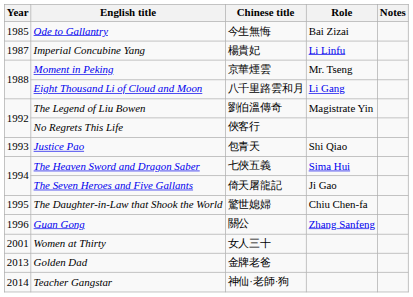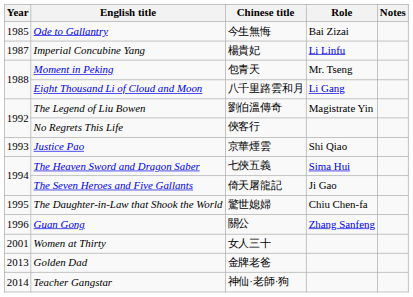Moment in Peking | Chinese title: 京華煙雲 -> 包青天
Justice Pao | Chinese title: 包青天 -> 京華煙雲
